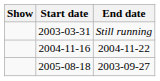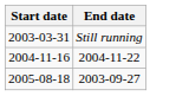- column: Show
